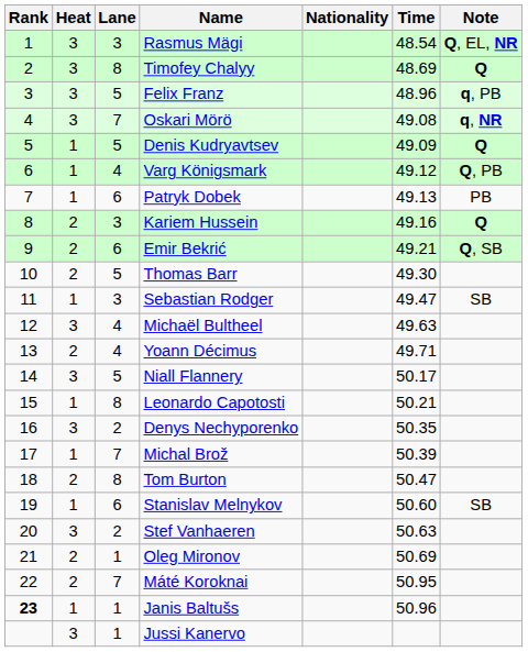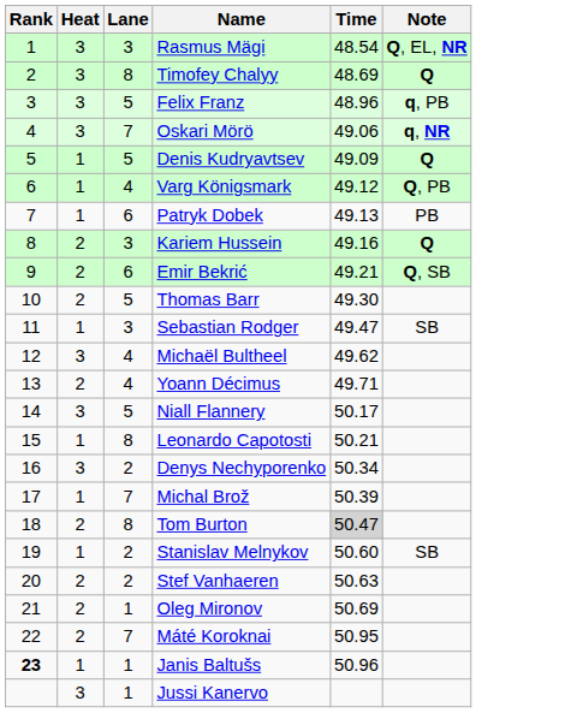- column: Nationality
Oskari Mörö | Time: 49.08 -> 49.06
Michaël Bultheel | Time: 49.63 -> 49.62
Denys Nechyporenko | Time: 50.35 -> 50.34
Tom Burton | Time: no background -> lightgrey background
Stanislav Melnykov | Lane: 6 -> 2
Stef Vanhaeren | Heat: 3 -> 2
